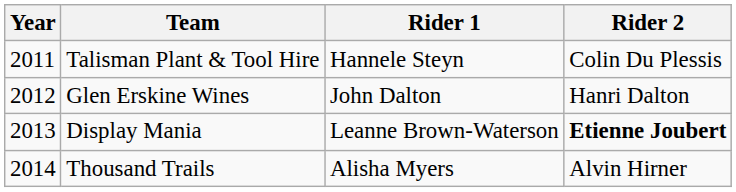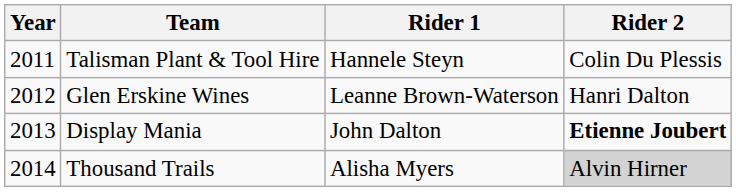Glen Erskine Wines | Rider 1: John Dalton -> Leanne Brown-Waterson
Display Mania | Rider 1: Leanne Brown-Waterson -> John Dalton
Thousand Trails | Rider 2: no background -> lightgrey background
